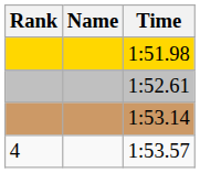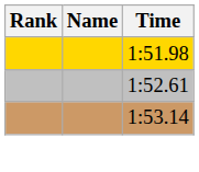- row: 4 | 1:53.57
